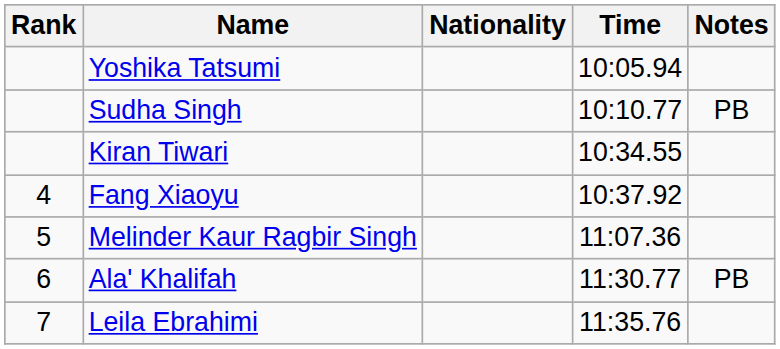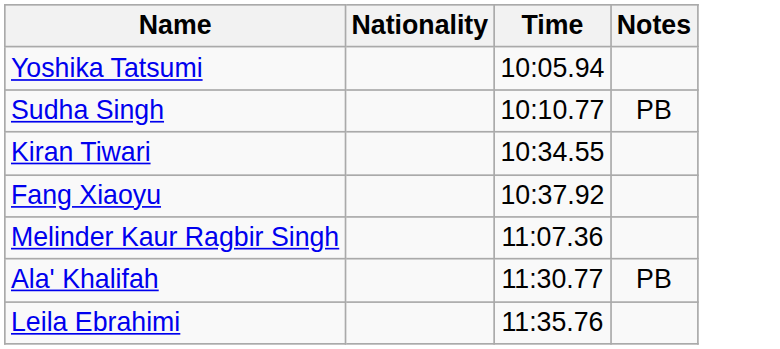- column: Rank | 4 | 5 | 6 | 7
